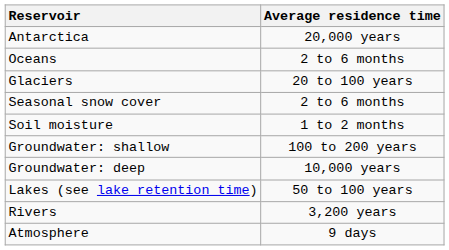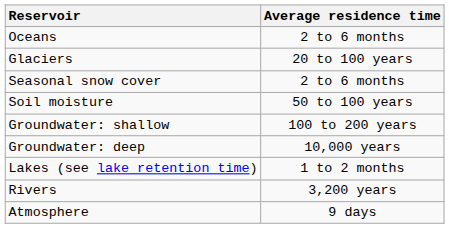- row: Antarctica | 20,000 years
Soil moisture | Average residence time: 1 to 2 months -> 50 to 100 years
Lakes (see lake retention time) | Average residence time: 50 to 100 years -> 1 to 2 months
